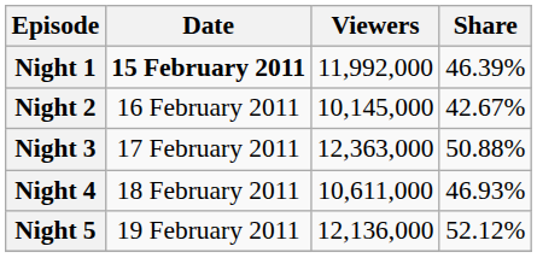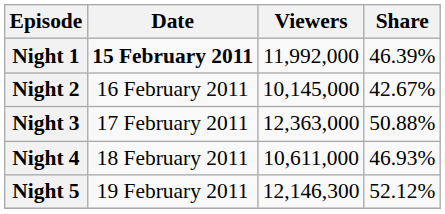Night 5 | Viewers: 12,136,000 -> 12,146,300
